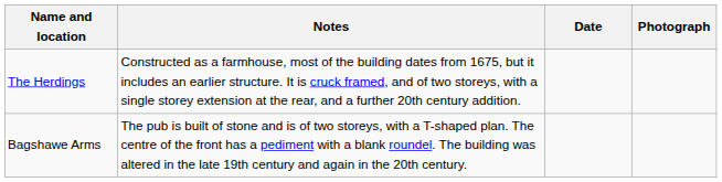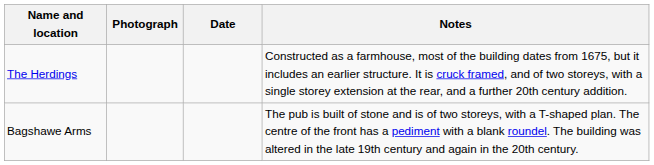columns swapped: Photograph <-> Notes
